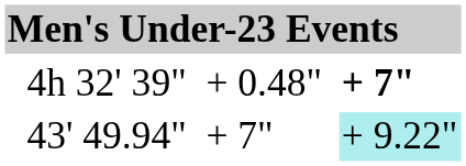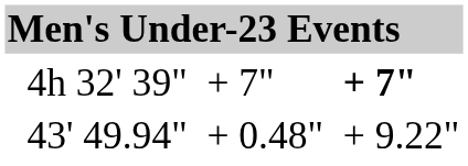4h 32' 39" | column 5: + 0.48" -> + 7"
43' 49.94" | column 5: + 7" -> + 0.48"
43' 49.94" | column 7: paleturquoise background -> no background
